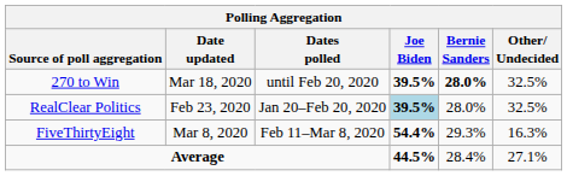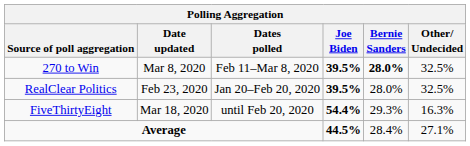270 to Win | Date updated: Mar 18, 2020 -> Mar 8, 2020
270 to Win | Dates polled: until Feb 20, 2020 -> Feb 11–Mar 8, 2020
RealClear Politics | Joe Biden: lightblue background -> no background
FiveThirtyEight | Date updated: Mar 8, 2020 -> Mar 18, 2020
FiveThirtyEight | Dates polled: Feb 11–Mar 8, 2020 -> until Feb 20, 2020
